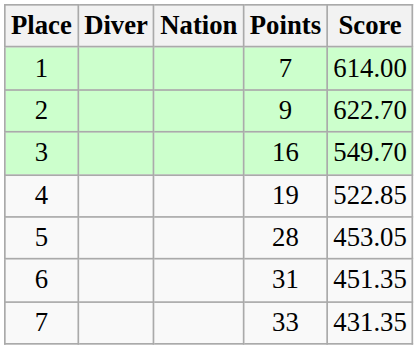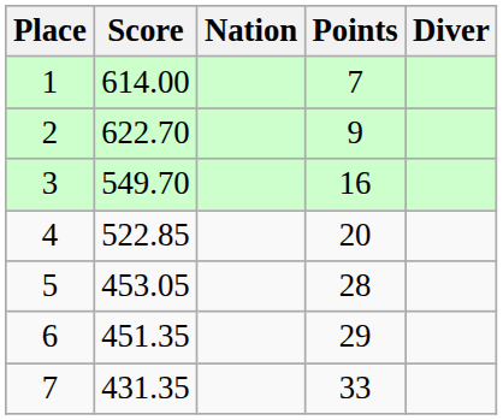columns swapped: Diver <-> Score
4 | Points: 19 -> 20
6 | Points: 31 -> 29
